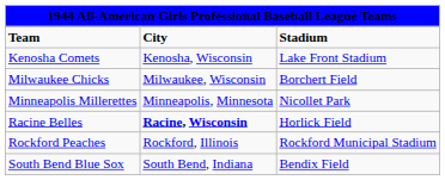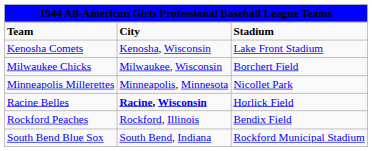Rockford Peaches | column 3: Rockford Municipal Stadium -> Bendix Field
South Bend Blue Sox | column 3: Bendix Field -> Rockford Municipal Stadium
